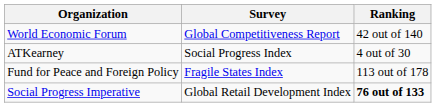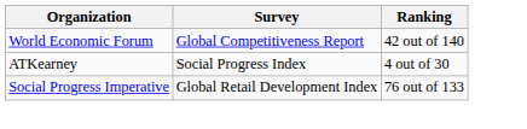- row: Fund for Peace and Foreign Policy | Fragile States Index | 113 out of 178
Social Progress Imperative | Ranking: bold -> normal
